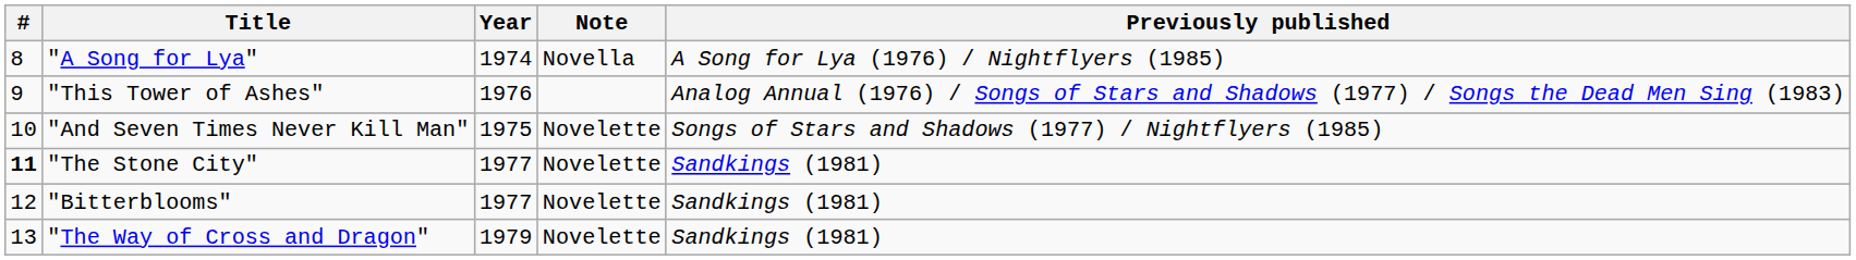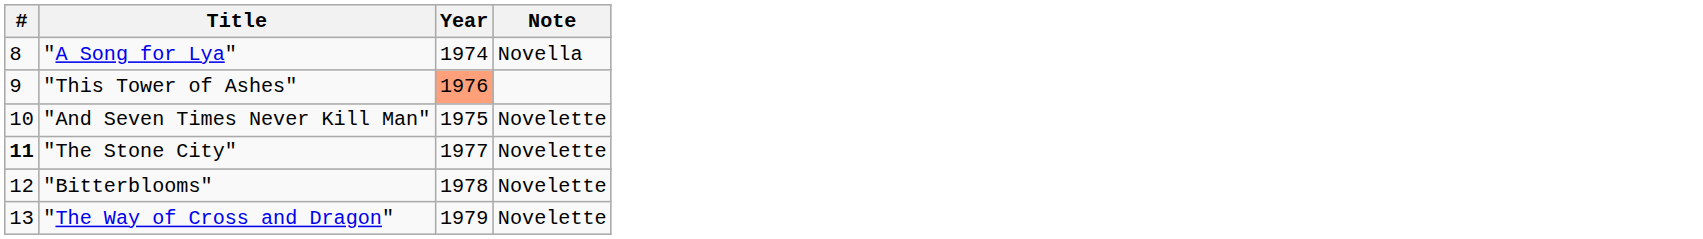- column: Previously published | A Song for Lya (1976) / Nightflyers (1985) | Analog Annual (1976) / Songs of Stars and Shadows (1977) / Songs the Dead Men Sing (1983) | Songs of Stars and Shadows (1977) / Nightflyers (1985) | Sandkings (1981) | Sandkings (1981) | Sandkings (1981)
"This Tower of Ashes" | Year: no background -> lightsalmon background
"Bitterblooms" | Year: 1977 -> 1978
